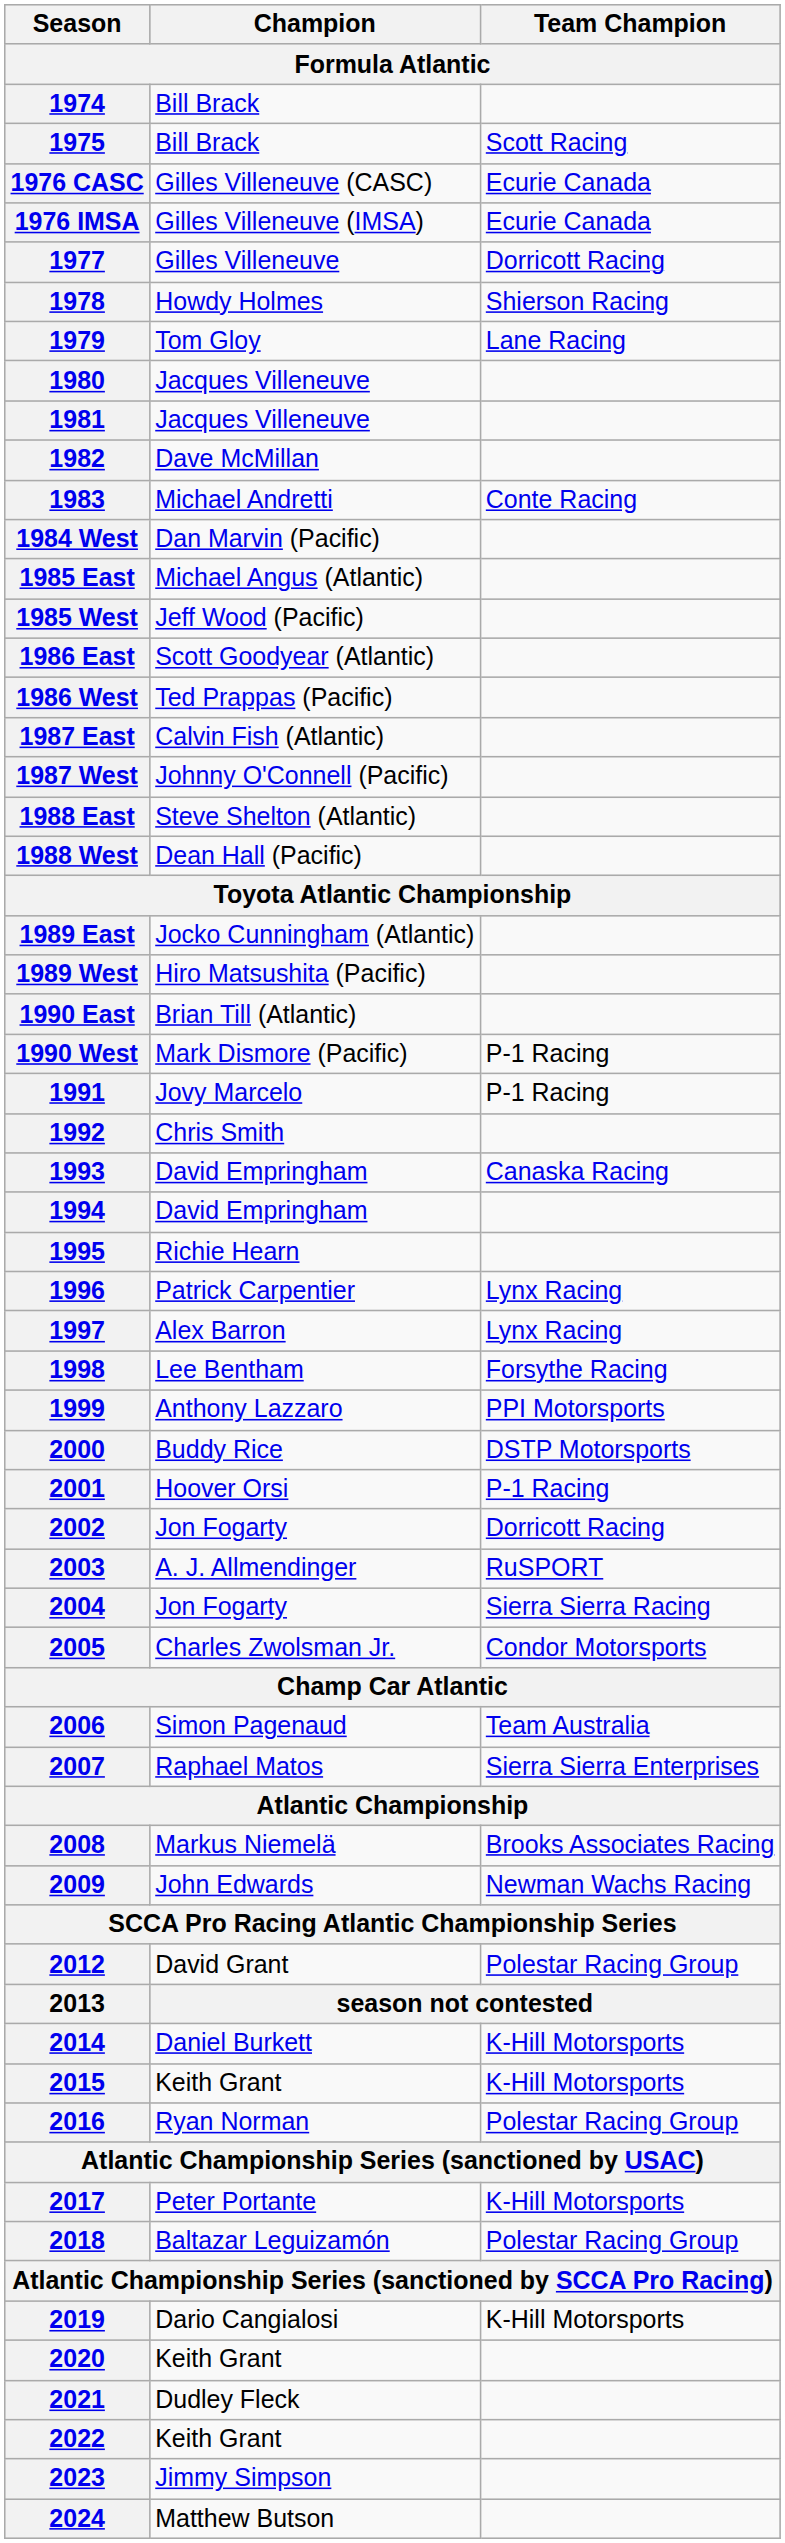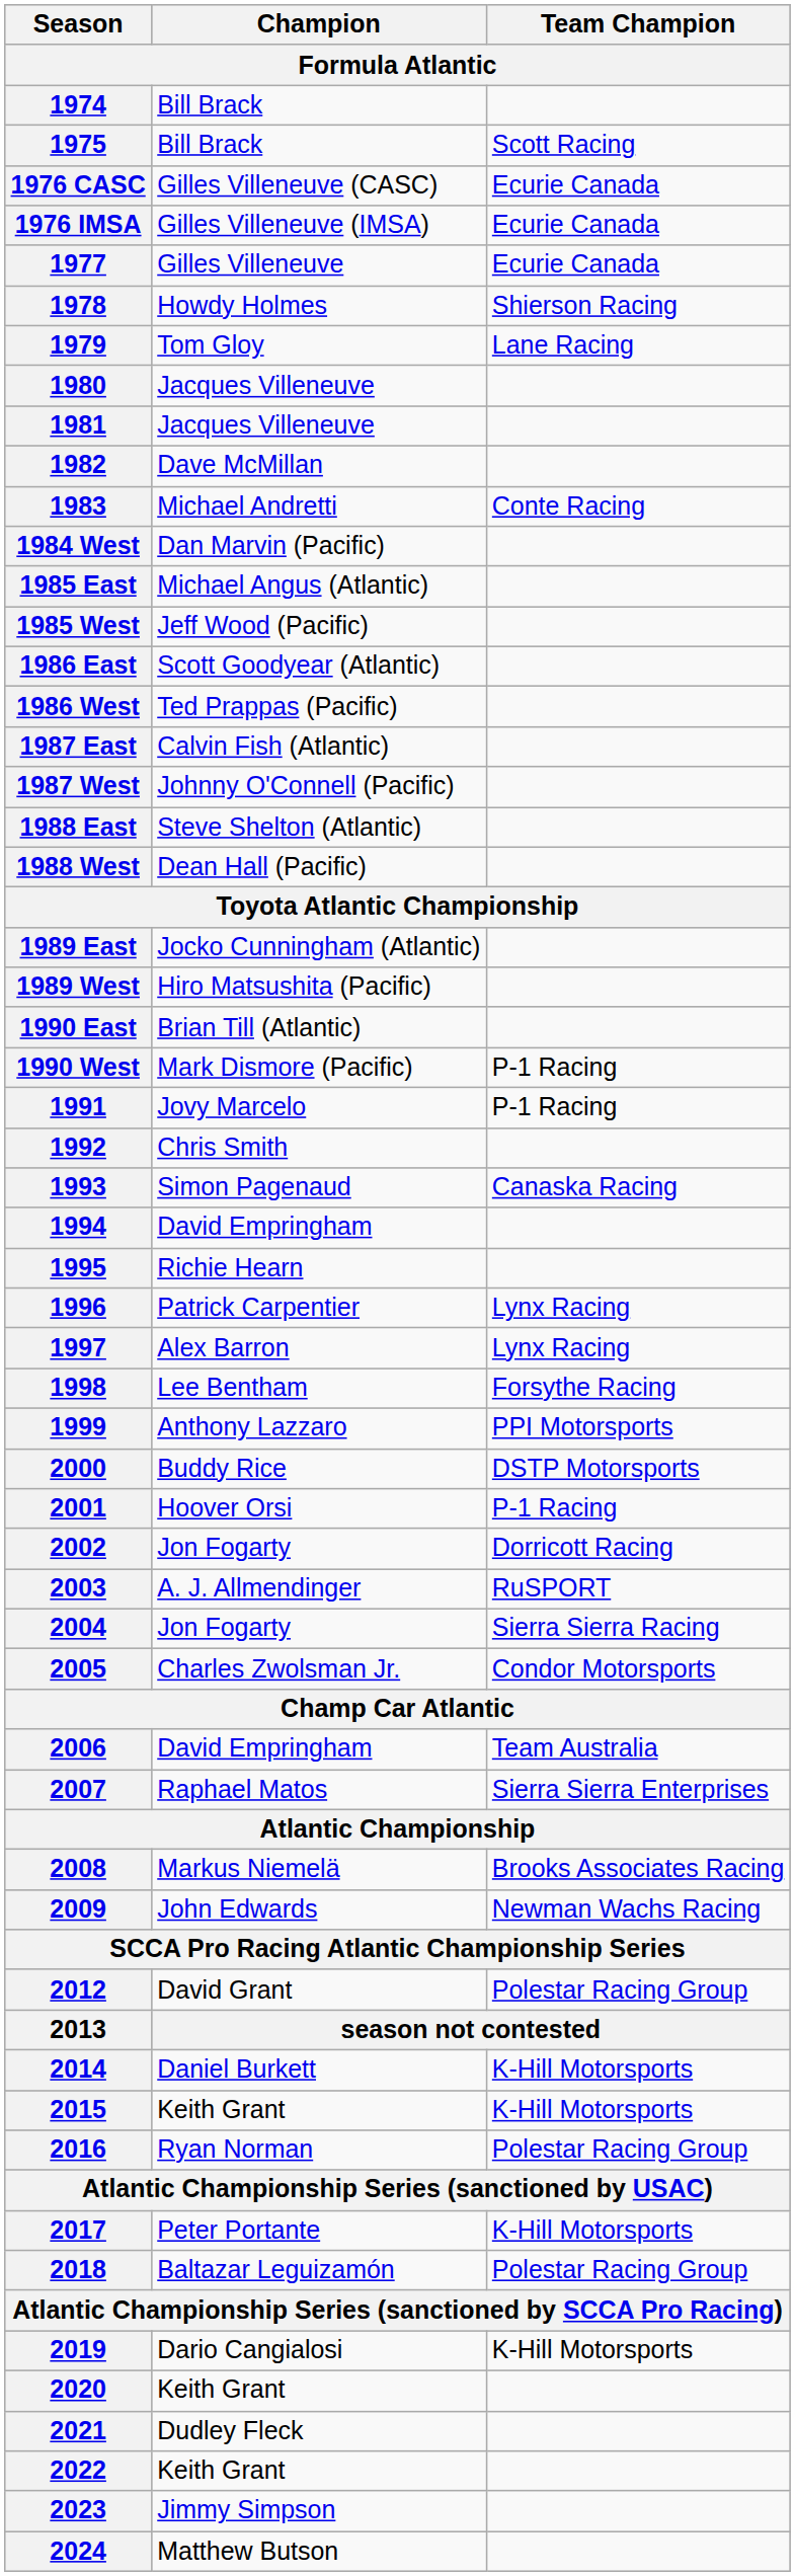1977 | Team Champion: Dorricott Racing -> Ecurie Canada
1993 | Champion: David Empringham -> Simon Pagenaud
2006 | Champion: Simon Pagenaud -> David Empringham
